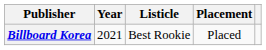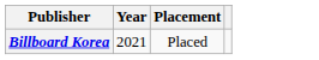- column: Listicle | Best Rookie
